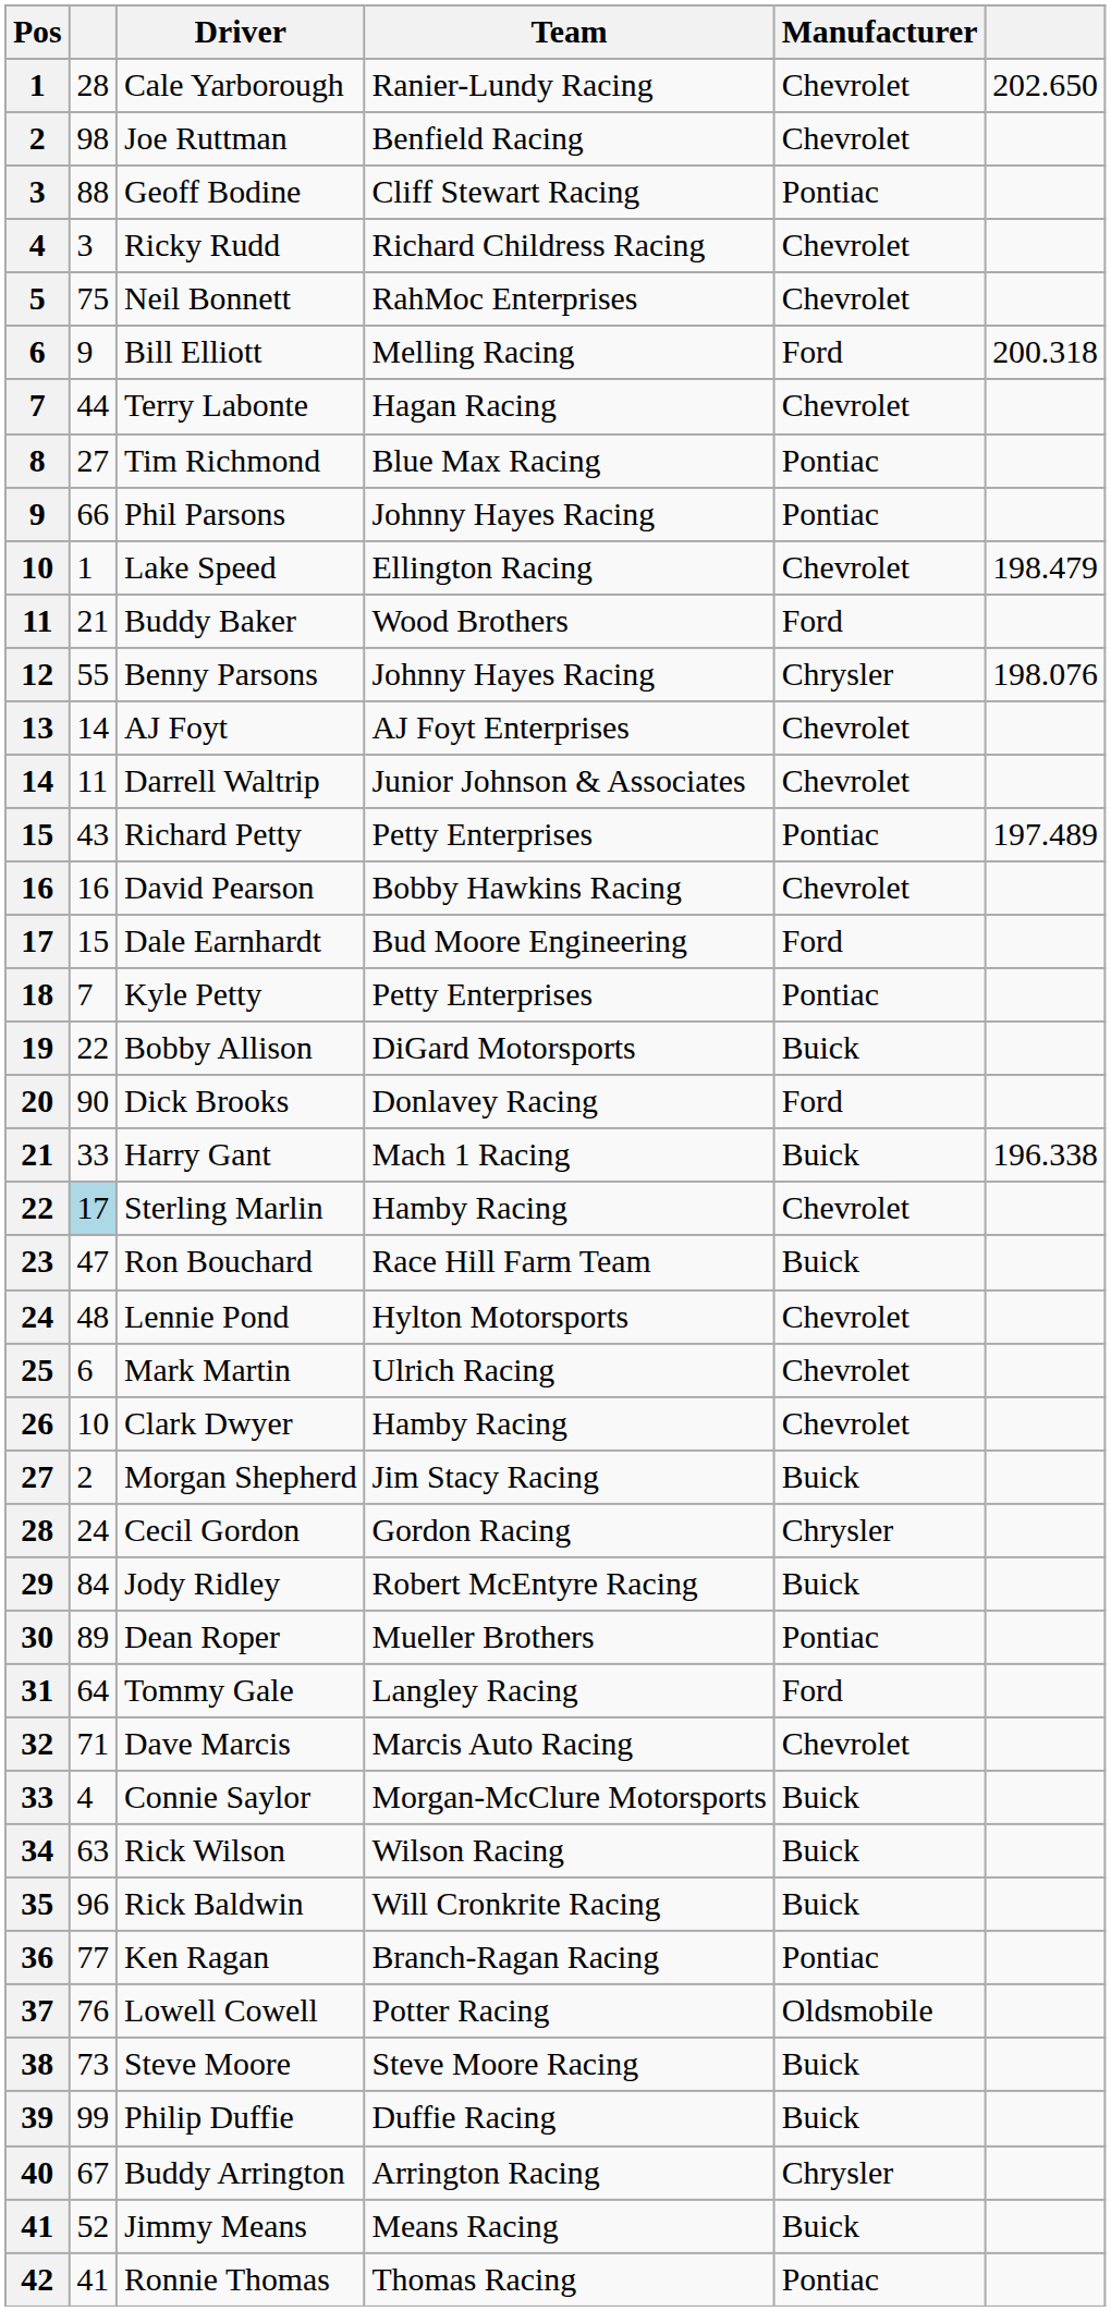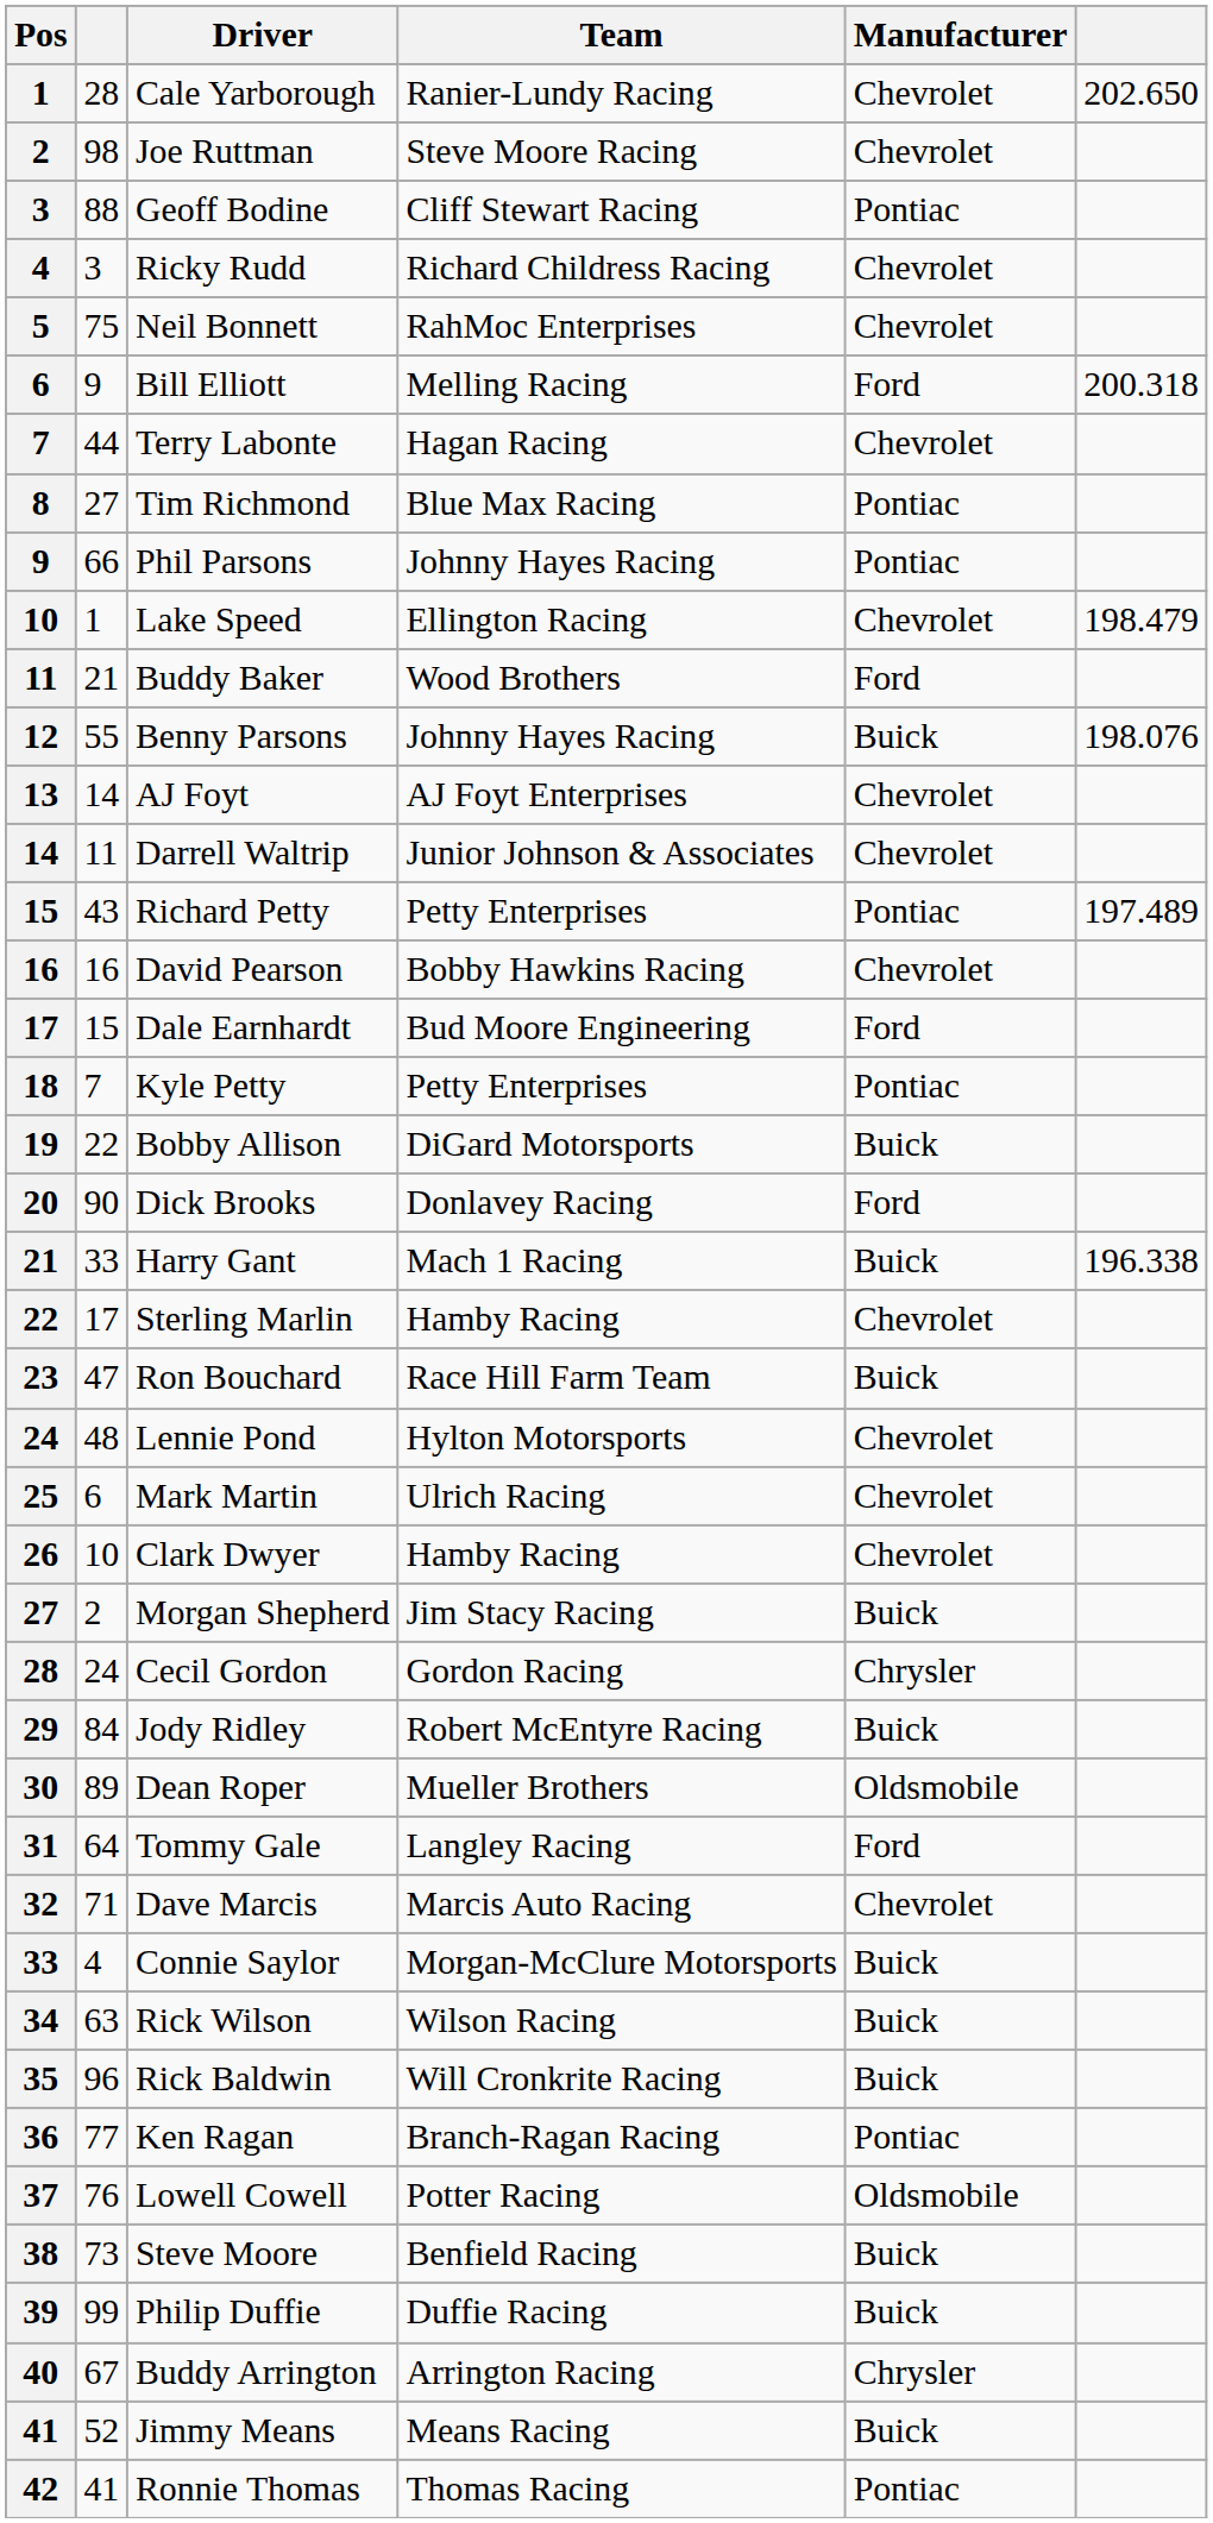Joe Ruttman | Team: Benfield Racing -> Steve Moore Racing
Benny Parsons | Manufacturer: Chrysler -> Buick
Sterling Marlin | column 2: lightblue background -> no background
Dean Roper | Manufacturer: Pontiac -> Oldsmobile
Steve Moore | Team: Steve Moore Racing -> Benfield Racing
